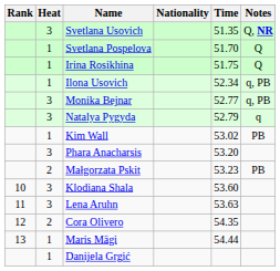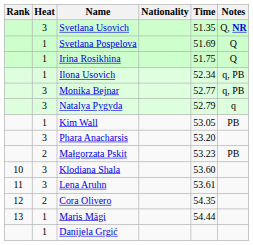Svetlana Pospelova | Time: 51.70 -> 51.69
Kim Wall | Time: 53.02 -> 53.05
Lena Aruhn | Time: 53.63 -> 53.61
